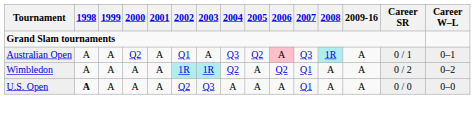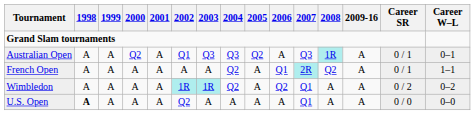Australian Open | 2003: A -> Q3
Australian Open | 2006: pink background -> no background
+ row: French Open | A | A | A | A | A | A | Q2 | A | Q1 | 2R | Q2 | A | 0 / 1 | 1–1
U.S. Open | 2003: Q3 -> A
